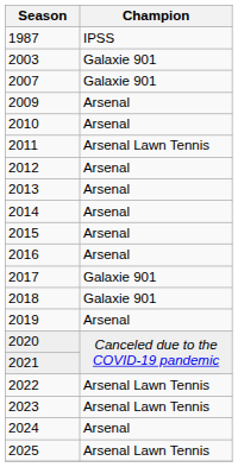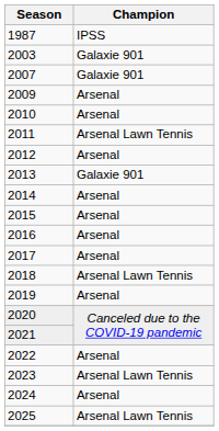2013 | Champion: Arsenal -> Galaxie 901
2017 | Champion: Galaxie 901 -> Arsenal
2018 | Champion: Galaxie 901 -> Arsenal Lawn Tennis
2022 | Champion: Arsenal Lawn Tennis -> Arsenal
